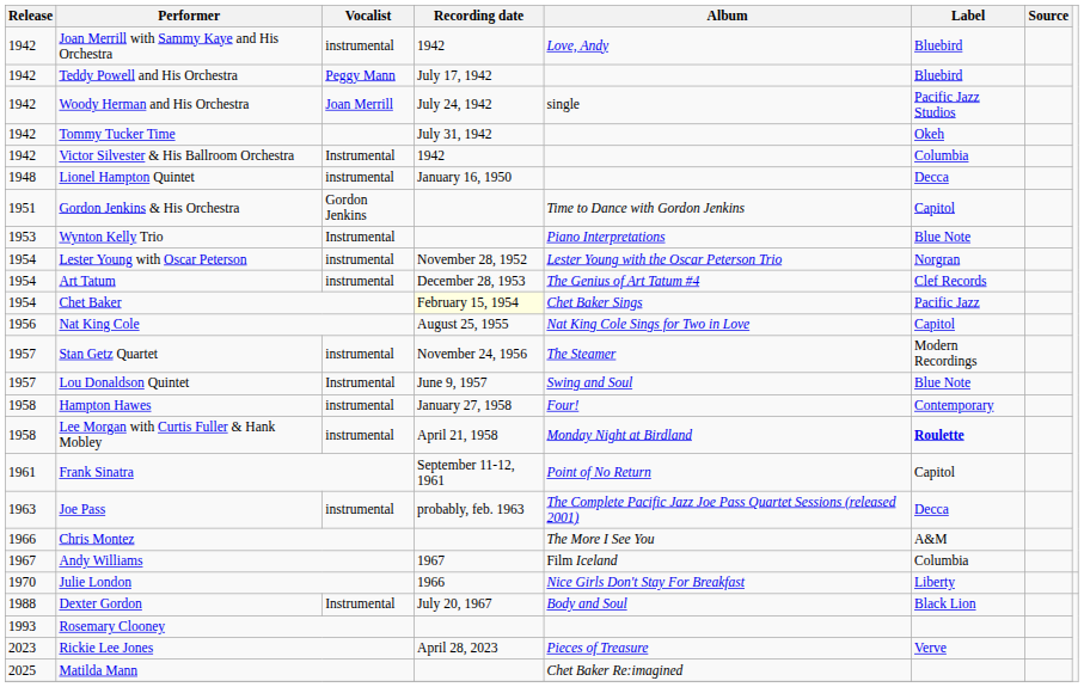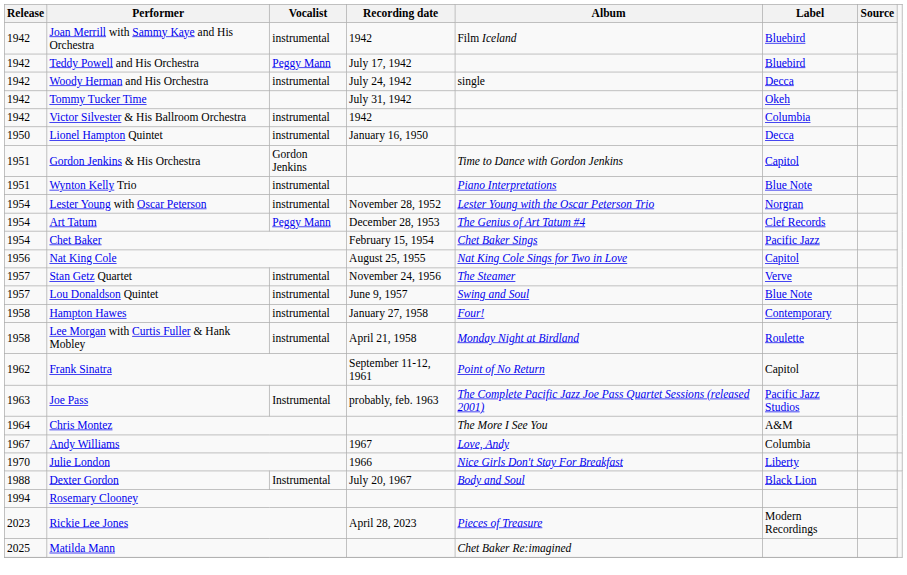Joan Merrill with Sammy Kaye and His Orchestra | Album: Love, Andy -> Film Iceland
Woody Herman and His Orchestra | Vocalist: Joan Merrill -> instrumental
Woody Herman and His Orchestra | Label: Pacific Jazz Studios -> Decca
Victor Silvester & His Ballroom Orchestra | Vocalist: Instrumental -> instrumental
Lionel Hampton Quintet | Release: 1948 -> 1950
Wynton Kelly Trio | Release: 1953 -> 1951
Wynton Kelly Trio | Vocalist: Instrumental -> instrumental
Art Tatum | Vocalist: instrumental -> Peggy Mann
Chet Baker | Recording date: lightyellow background -> no background
Stan Getz Quartet | Label: Modern Recordings -> Verve
Lou Donaldson Quintet | Vocalist: Instrumental -> instrumental
Lee Morgan with Curtis Fuller & Hank Mobley | Label: bold -> normal
Frank Sinatra | Release: 1961 -> 1962
Joe Pass | Vocalist: instrumental -> Instrumental
Joe Pass | Label: Decca -> Pacific Jazz Studios
Chris Montez | Release: 1966 -> 1964
Andy Williams | Album: Film Iceland -> Love, Andy
Rosemary Clooney | Release: 1993 -> 1994
Rickie Lee Jones | Label: Verve -> Modern Recordings
